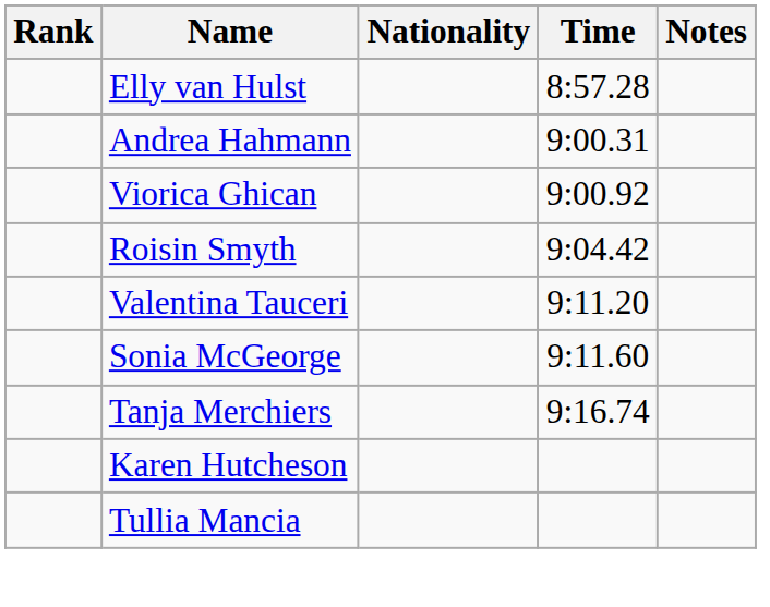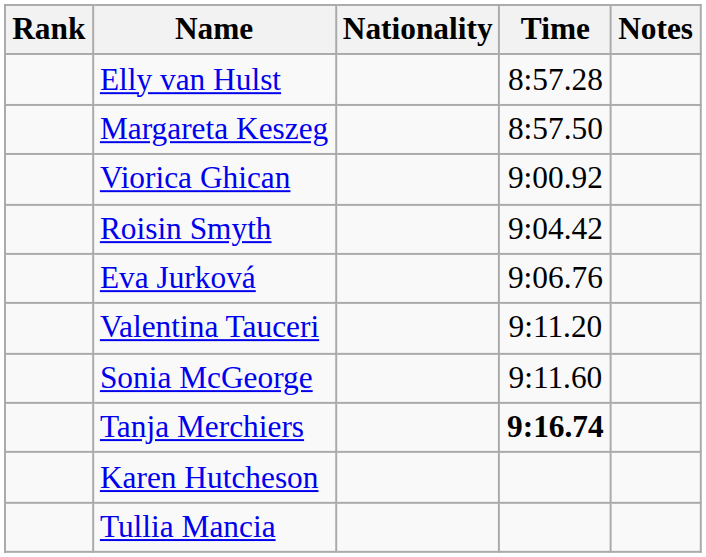+ row: Margareta Keszeg | 8:57.50
- row: Andrea Hahmann | 9:00.31
+ row: Eva Jurková | 9:06.76
Tanja Merchiers | Time: normal -> bold
